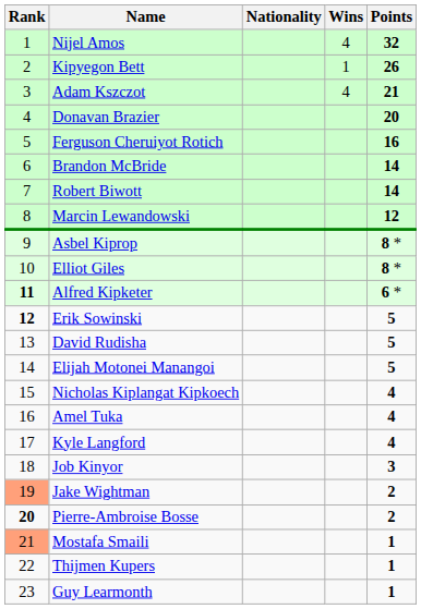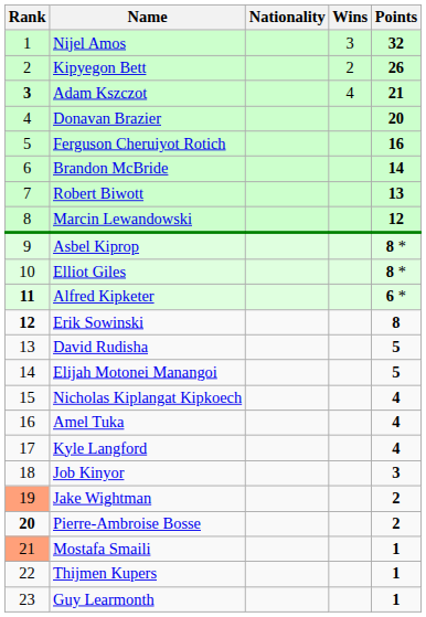Nijel Amos | Wins: 4 -> 3
Kipyegon Bett | Wins: 1 -> 2
Adam Kszczot | Rank: normal -> bold
Robert Biwott | Points: 14 -> 13
Erik Sowinski | Points: 5 -> 8
